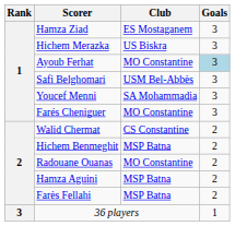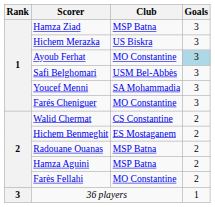Hamza Ziad | Club: ES Mostaganem -> MSP Batna
Hichem Benmeghit | Club: MSP Batna -> ES Mostaganem
Radouane Ouanas | Club: MO Constantine -> MSP Batna
Farès Fellahi | Club: MSP Batna -> MO Constantine
